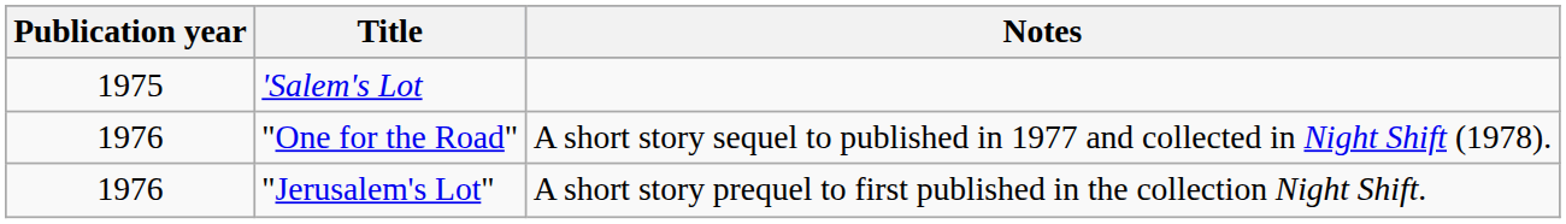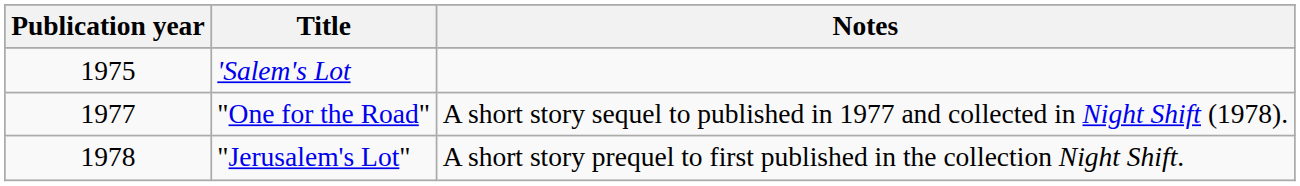"One for the Road" | Publication year: 1976 -> 1977
"Jerusalem's Lot" | Publication year: 1976 -> 1978
